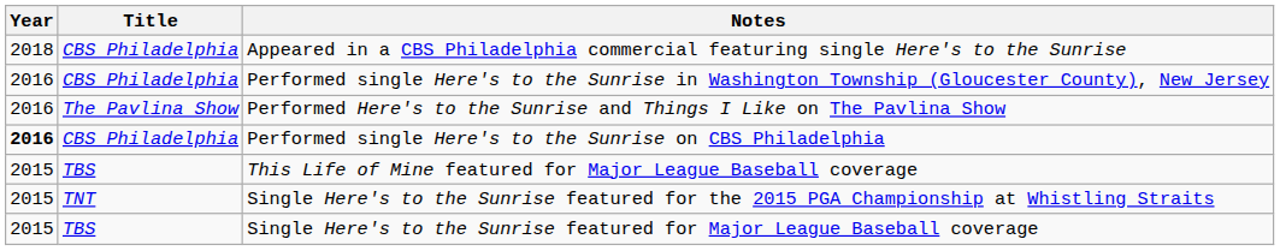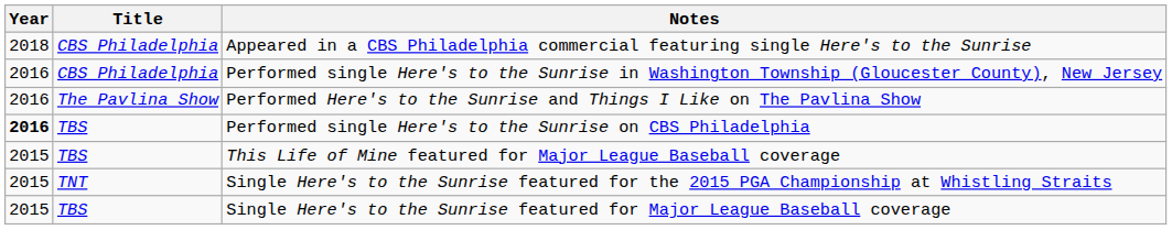Performed single Here's to the Sunrise on CBS Philadelphia | Title: CBS Philadelphia -> TBS
